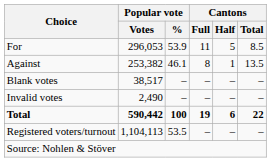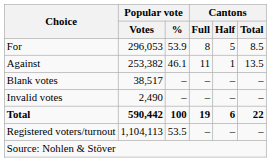For | Cantons / Full: 11 -> 8
Against | Cantons / Full: 8 -> 11
